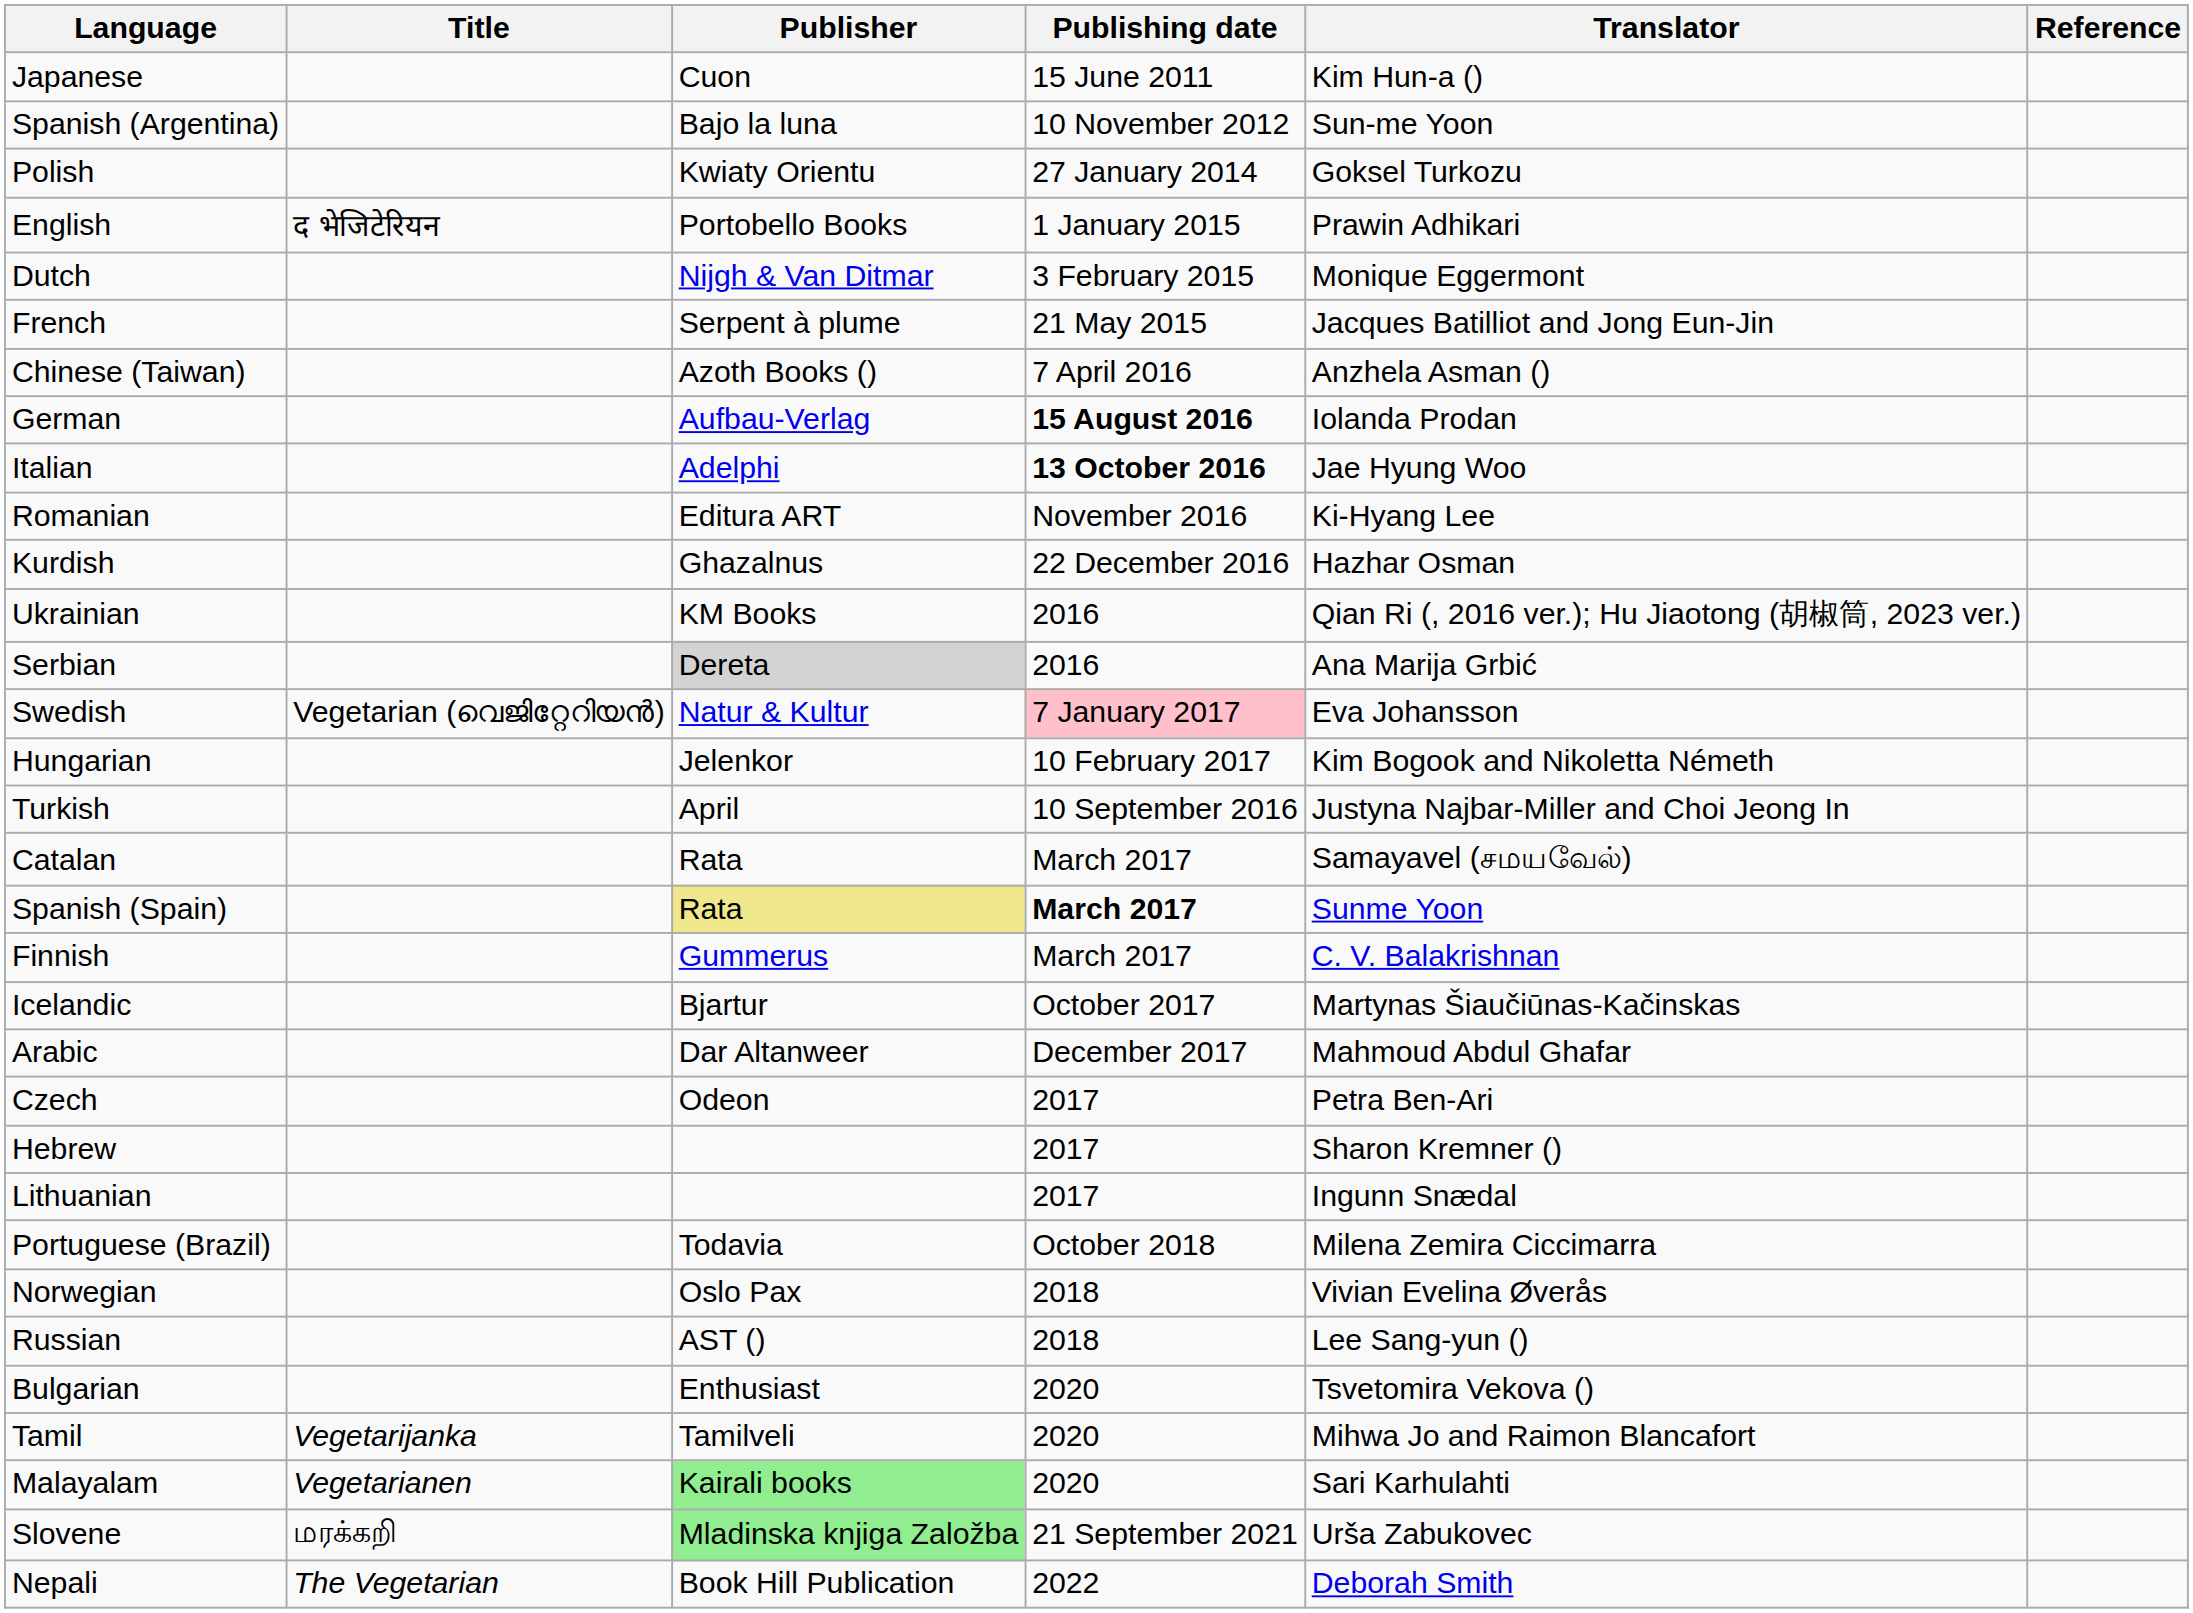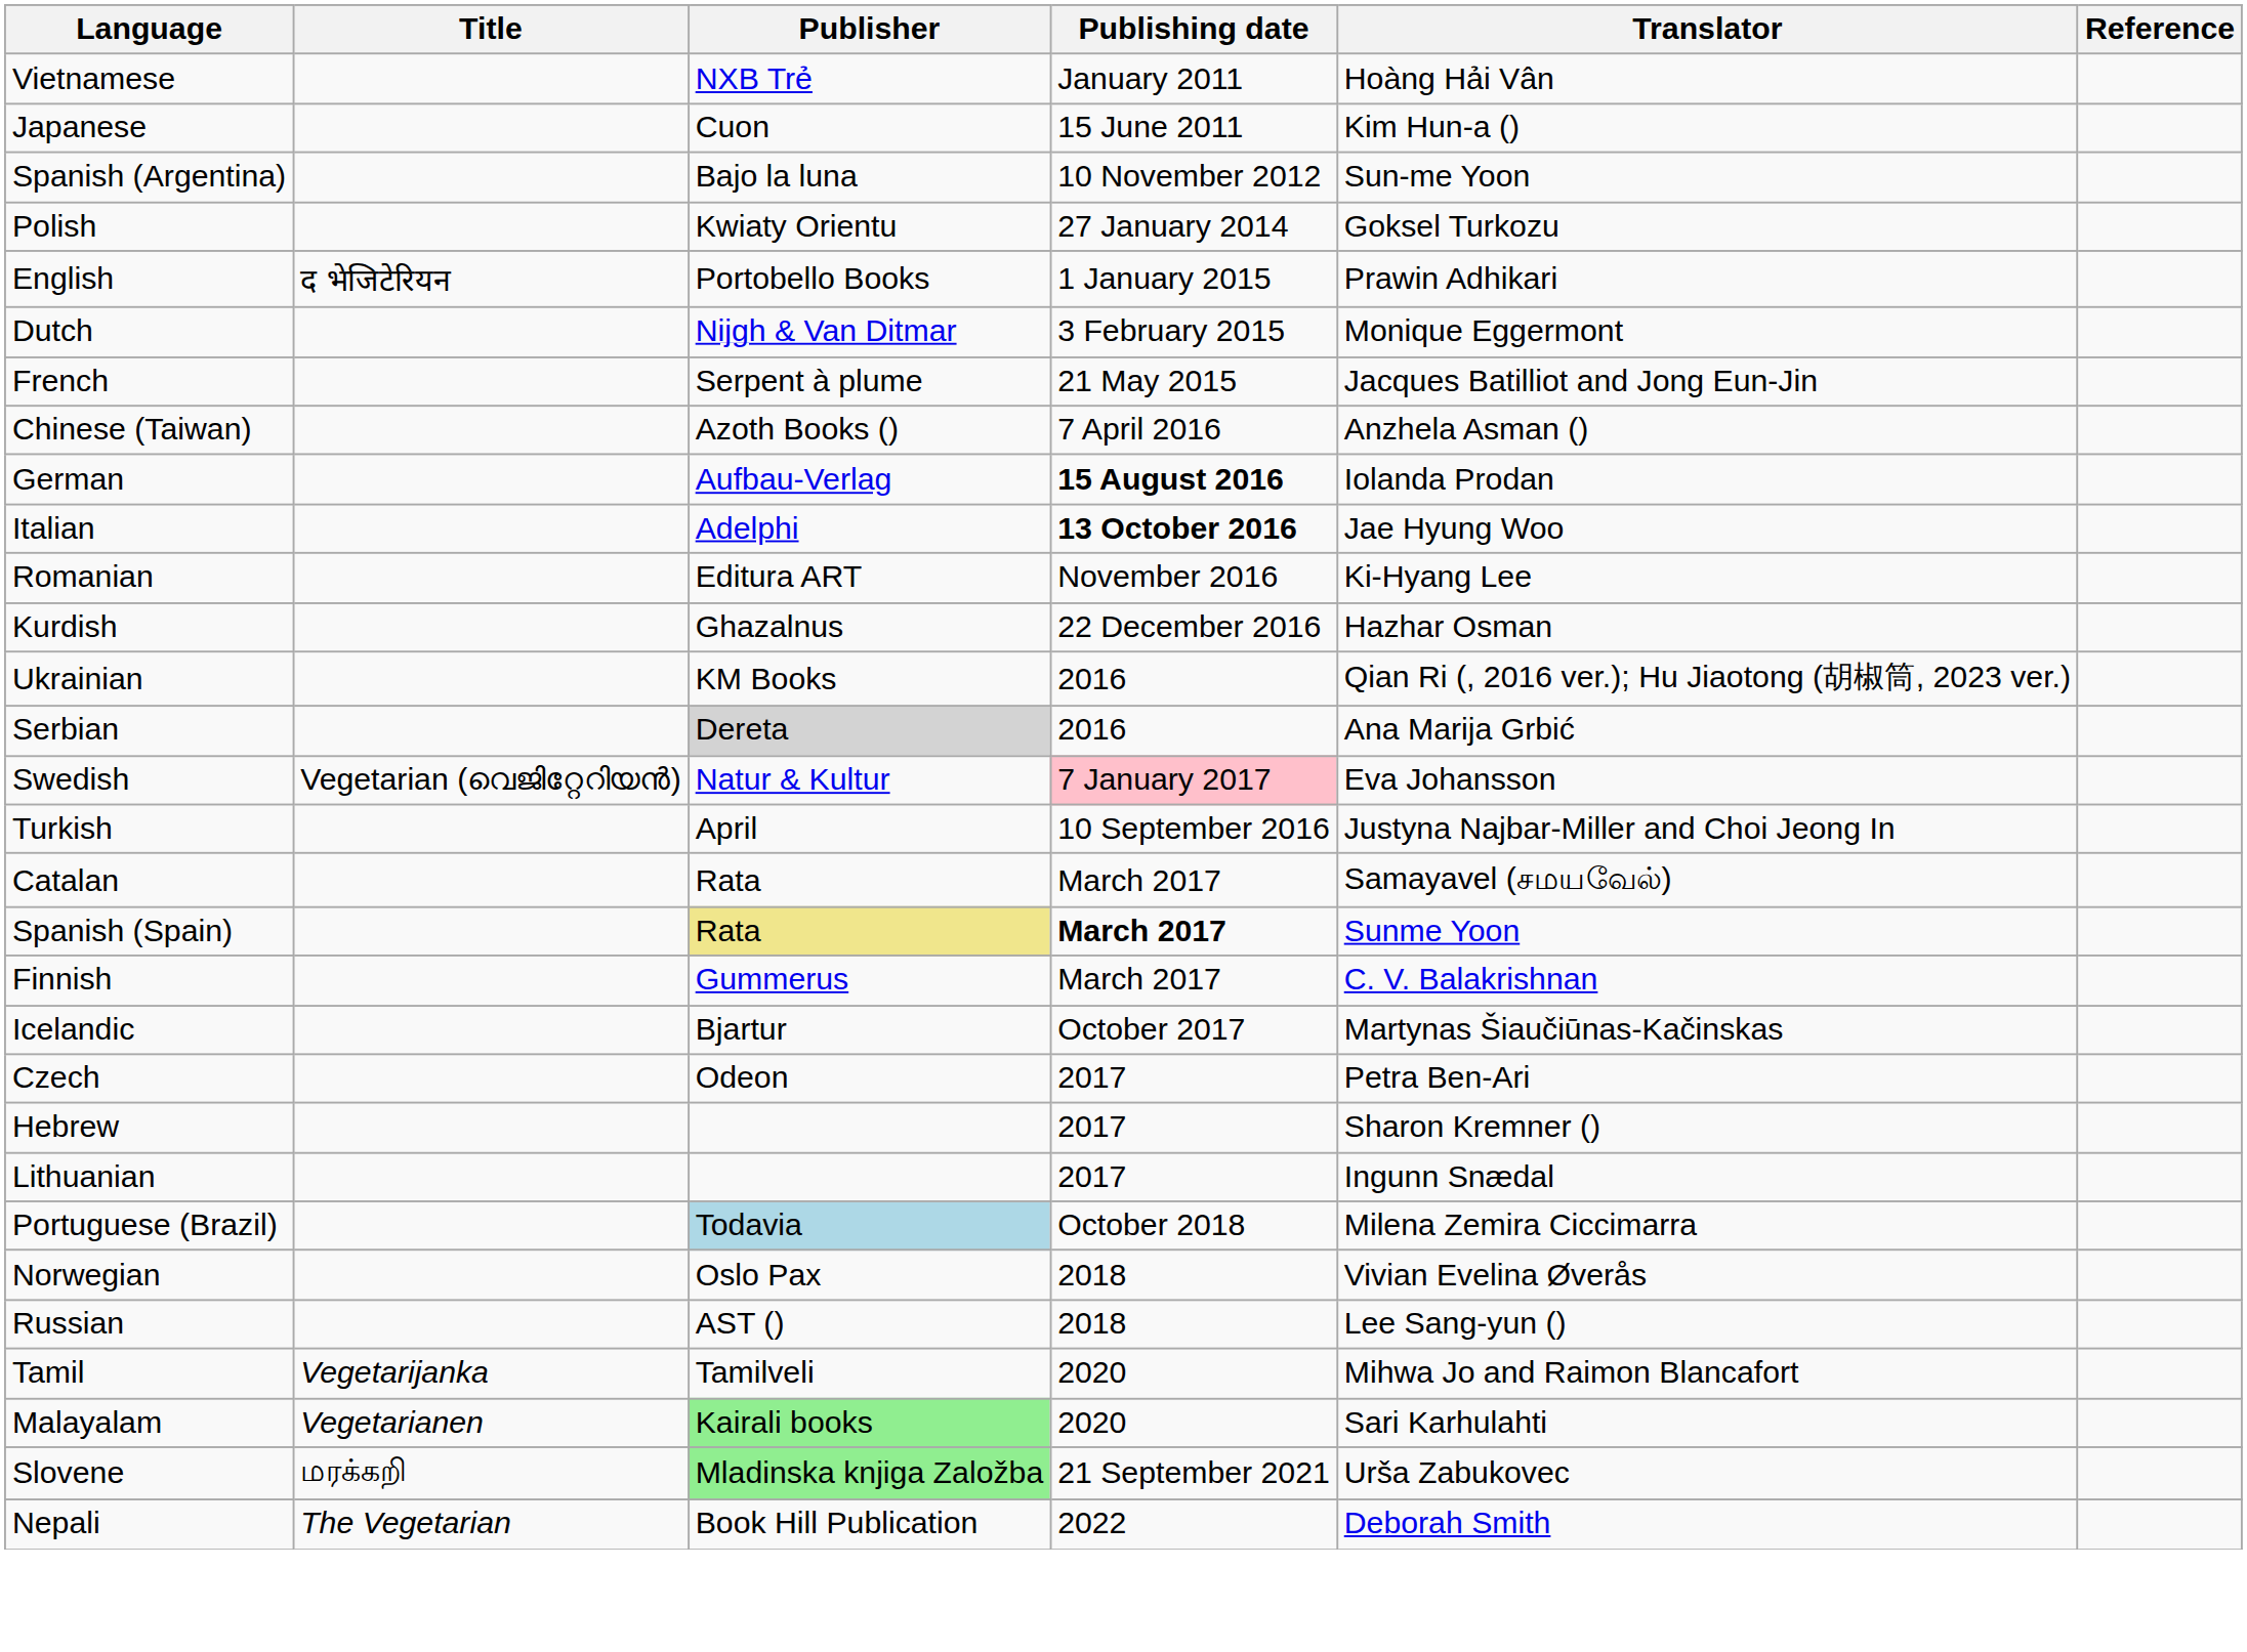+ row: Vietnamese | NXB Trẻ | January 2011 | Hoàng Hải Vân
- row: Hungarian | Jelenkor | 10 February 2017 | Kim Bogook and Nikoletta Németh
- row: Arabic | Dar Altanweer | December 2017 | Mahmoud Abdul Ghafar
Portuguese (Brazil) | Publisher: no background -> lightblue background
- row: Bulgarian | Enthusiast | 2020 | Tsvetomira Vekova ()
